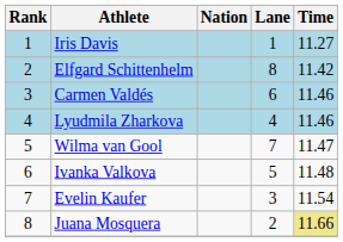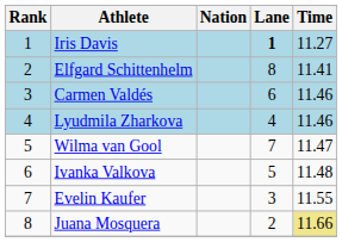Iris Davis | Lane: normal -> bold
Elfgard Schittenhelm | Time: 11.42 -> 11.41
Evelin Kaufer | Time: 11.54 -> 11.55
